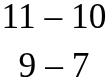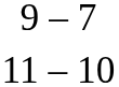rows swapped: 9 – 7 <-> 11 – 10
